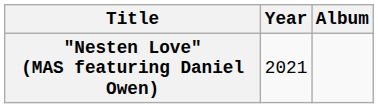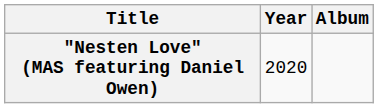"Nesten Love" (MAS featuring Daniel Owen) | Year: 2021 -> 2020
